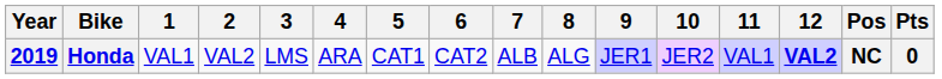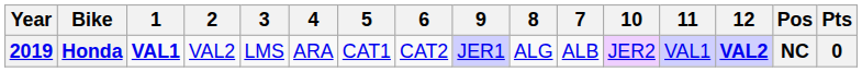columns swapped: 7 <-> 9
Honda | 1: normal -> bold
